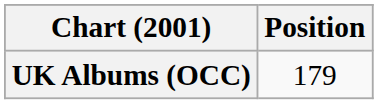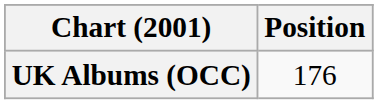UK Albums (OCC) | Position: 179 -> 176
